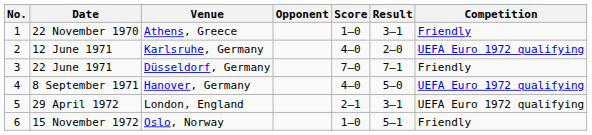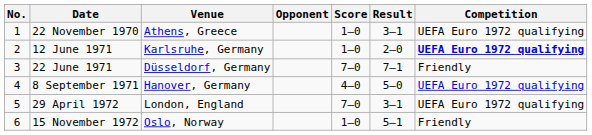22 November 1970 | Competition: Friendly -> UEFA Euro 1972 qualifying
12 June 1971 | Score: 4–0 -> 1–0
12 June 1971 | Competition: normal -> bold
29 April 1972 | Score: 2–1 -> 7–0
